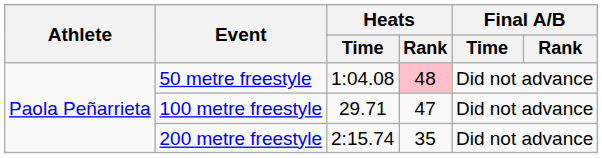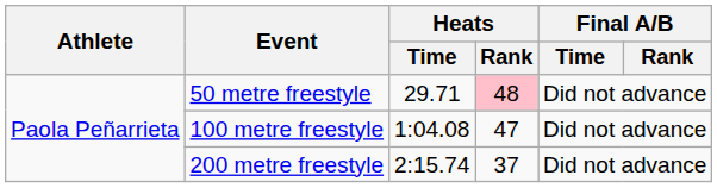50 metre freestyle | Heats / Time: 1:04.08 -> 29.71
100 metre freestyle | Heats / Time: 29.71 -> 1:04.08
200 metre freestyle | Heats / Rank: 35 -> 37
